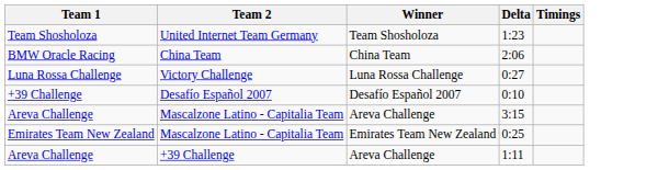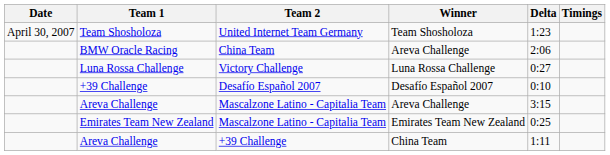+ column: Date | April 30, 2007
BMW Oracle Racing | Winner: China Team -> Areva Challenge
Areva Challenge / +39 Challenge | Winner: Areva Challenge -> China Team
